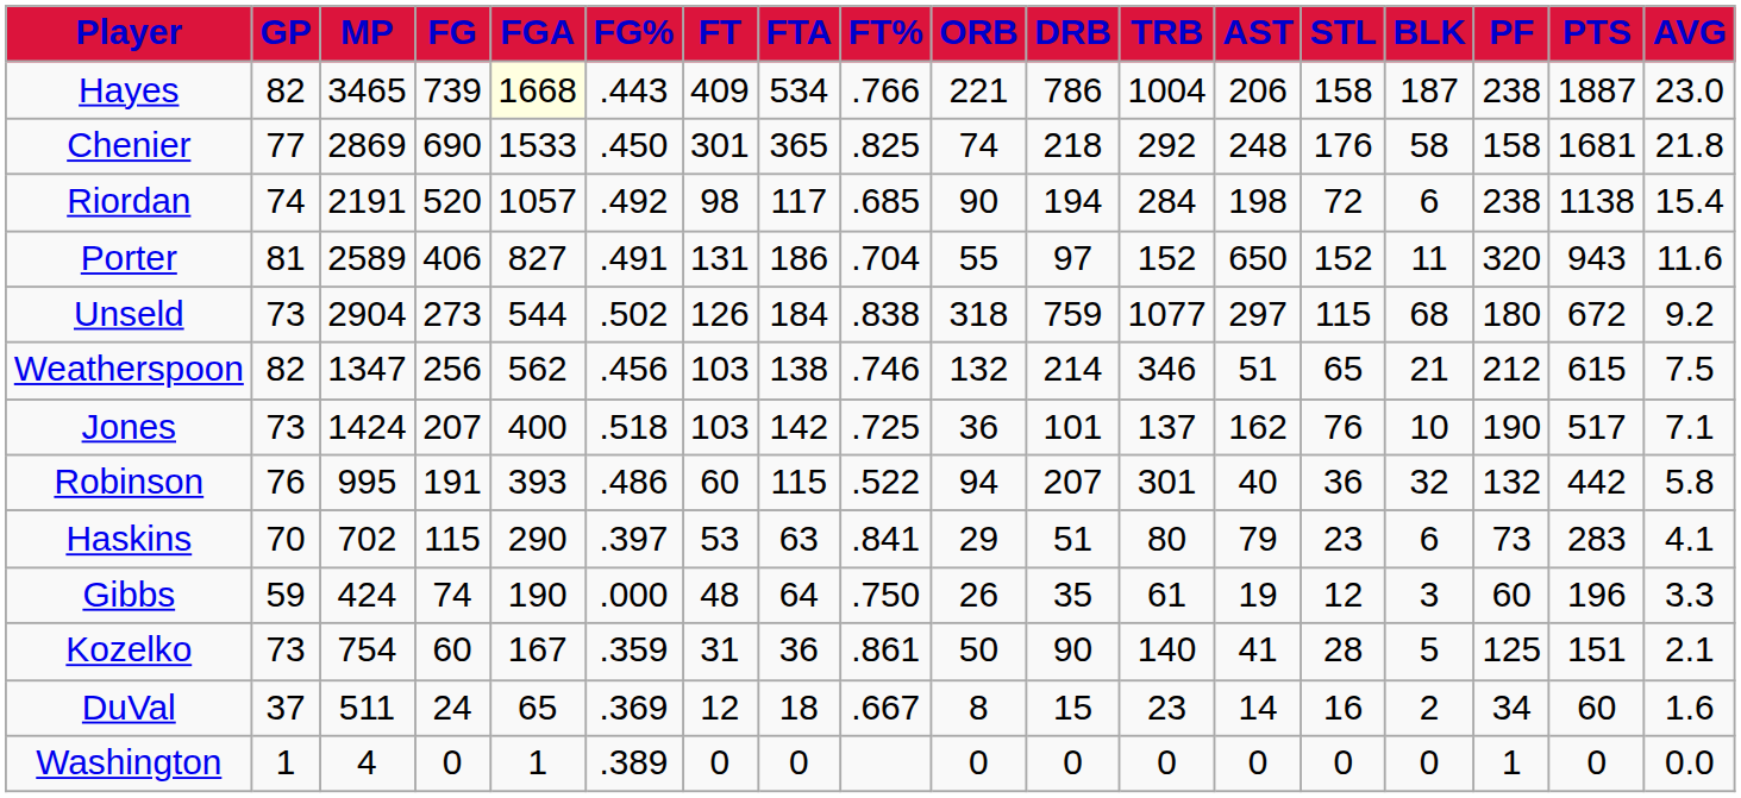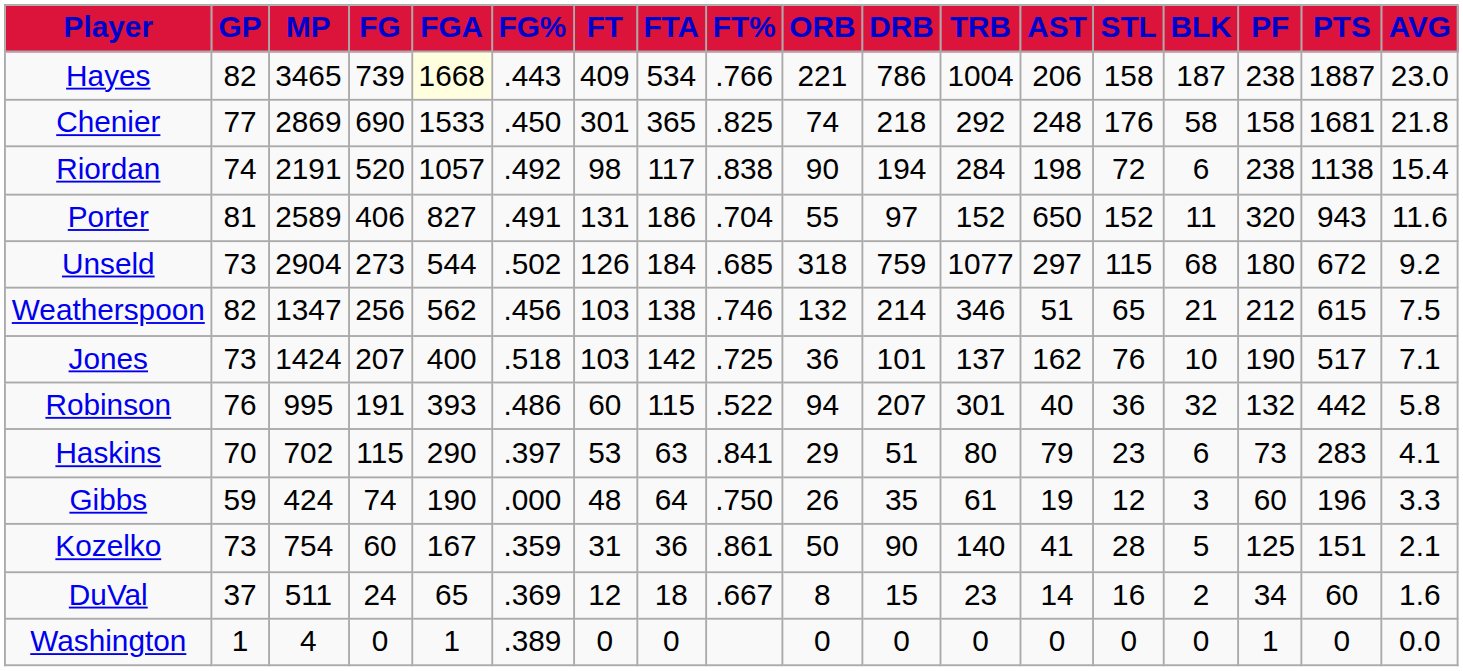Riordan | FT%: .685 -> .838
Unseld | FT%: .838 -> .685
